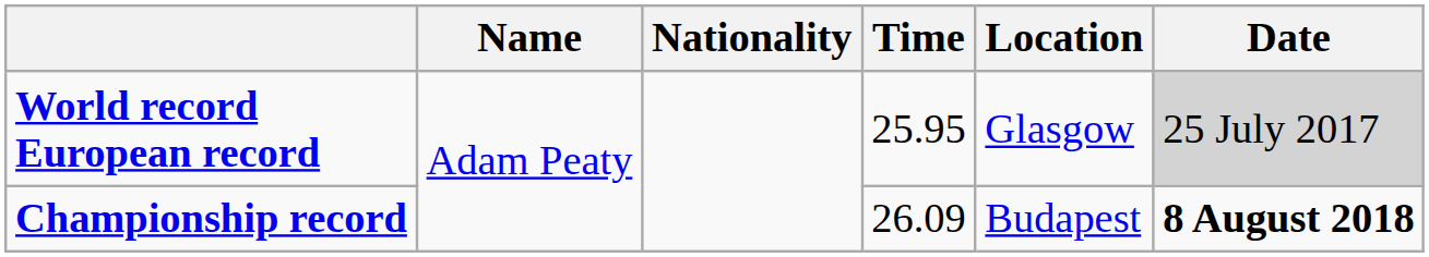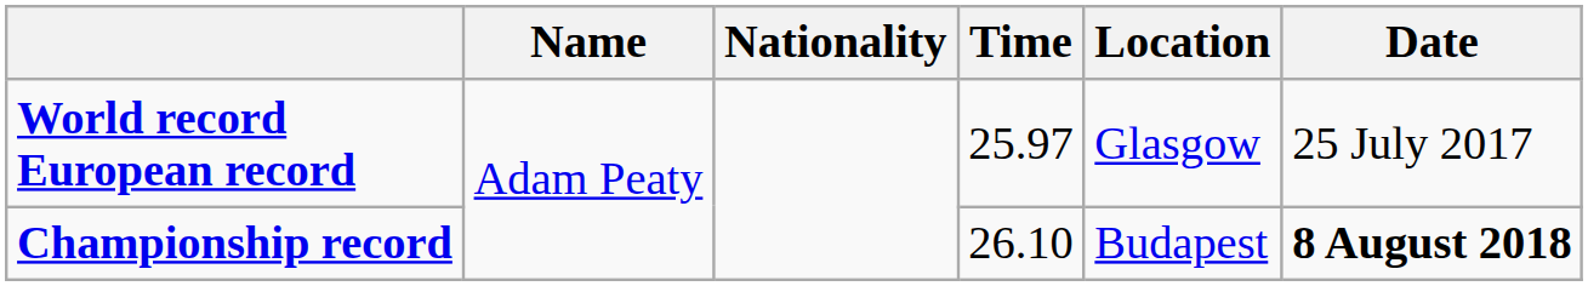World record European record | Time: 25.95 -> 25.97
World record European record | Date: lightgrey background -> no background
Championship record | Time: 26.09 -> 26.10
